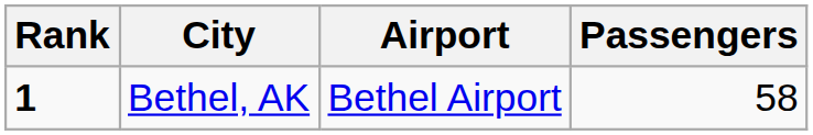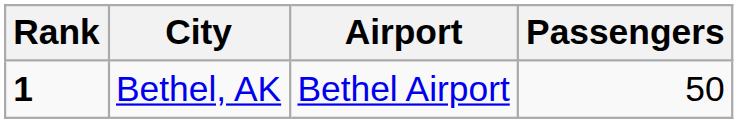Bethel, AK | Passengers: 58 -> 50
